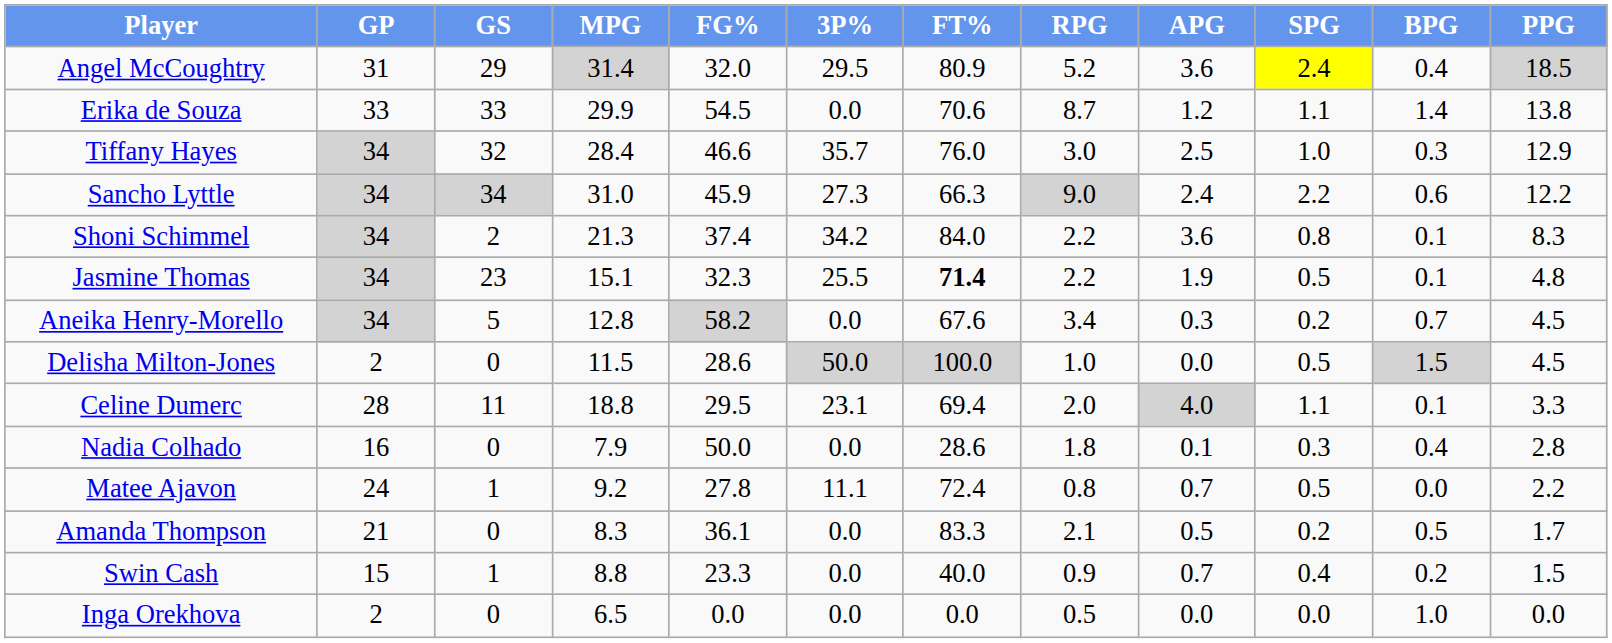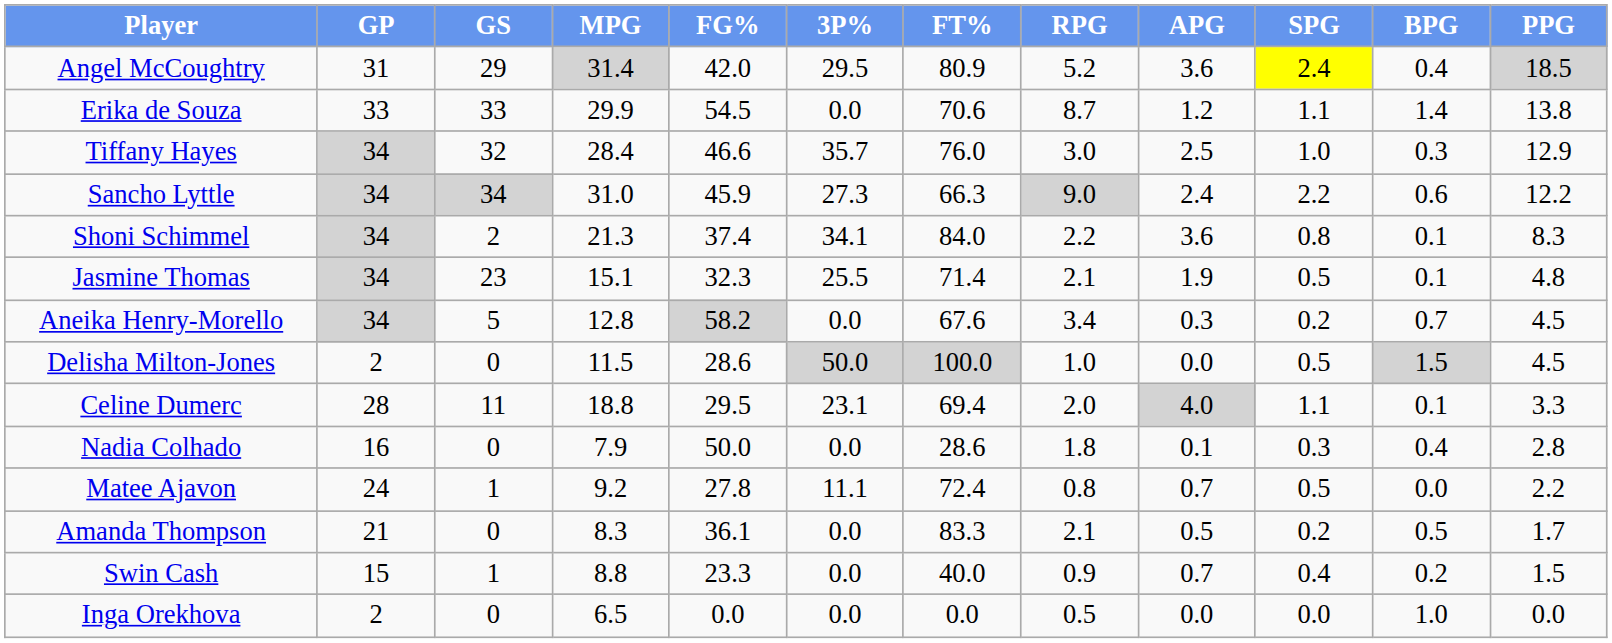Angel McCoughtry | FG%: 32.0 -> 42.0
Shoni Schimmel | 3P%: 34.2 -> 34.1
Jasmine Thomas | FT%: bold -> normal
Jasmine Thomas | RPG: 2.2 -> 2.1
